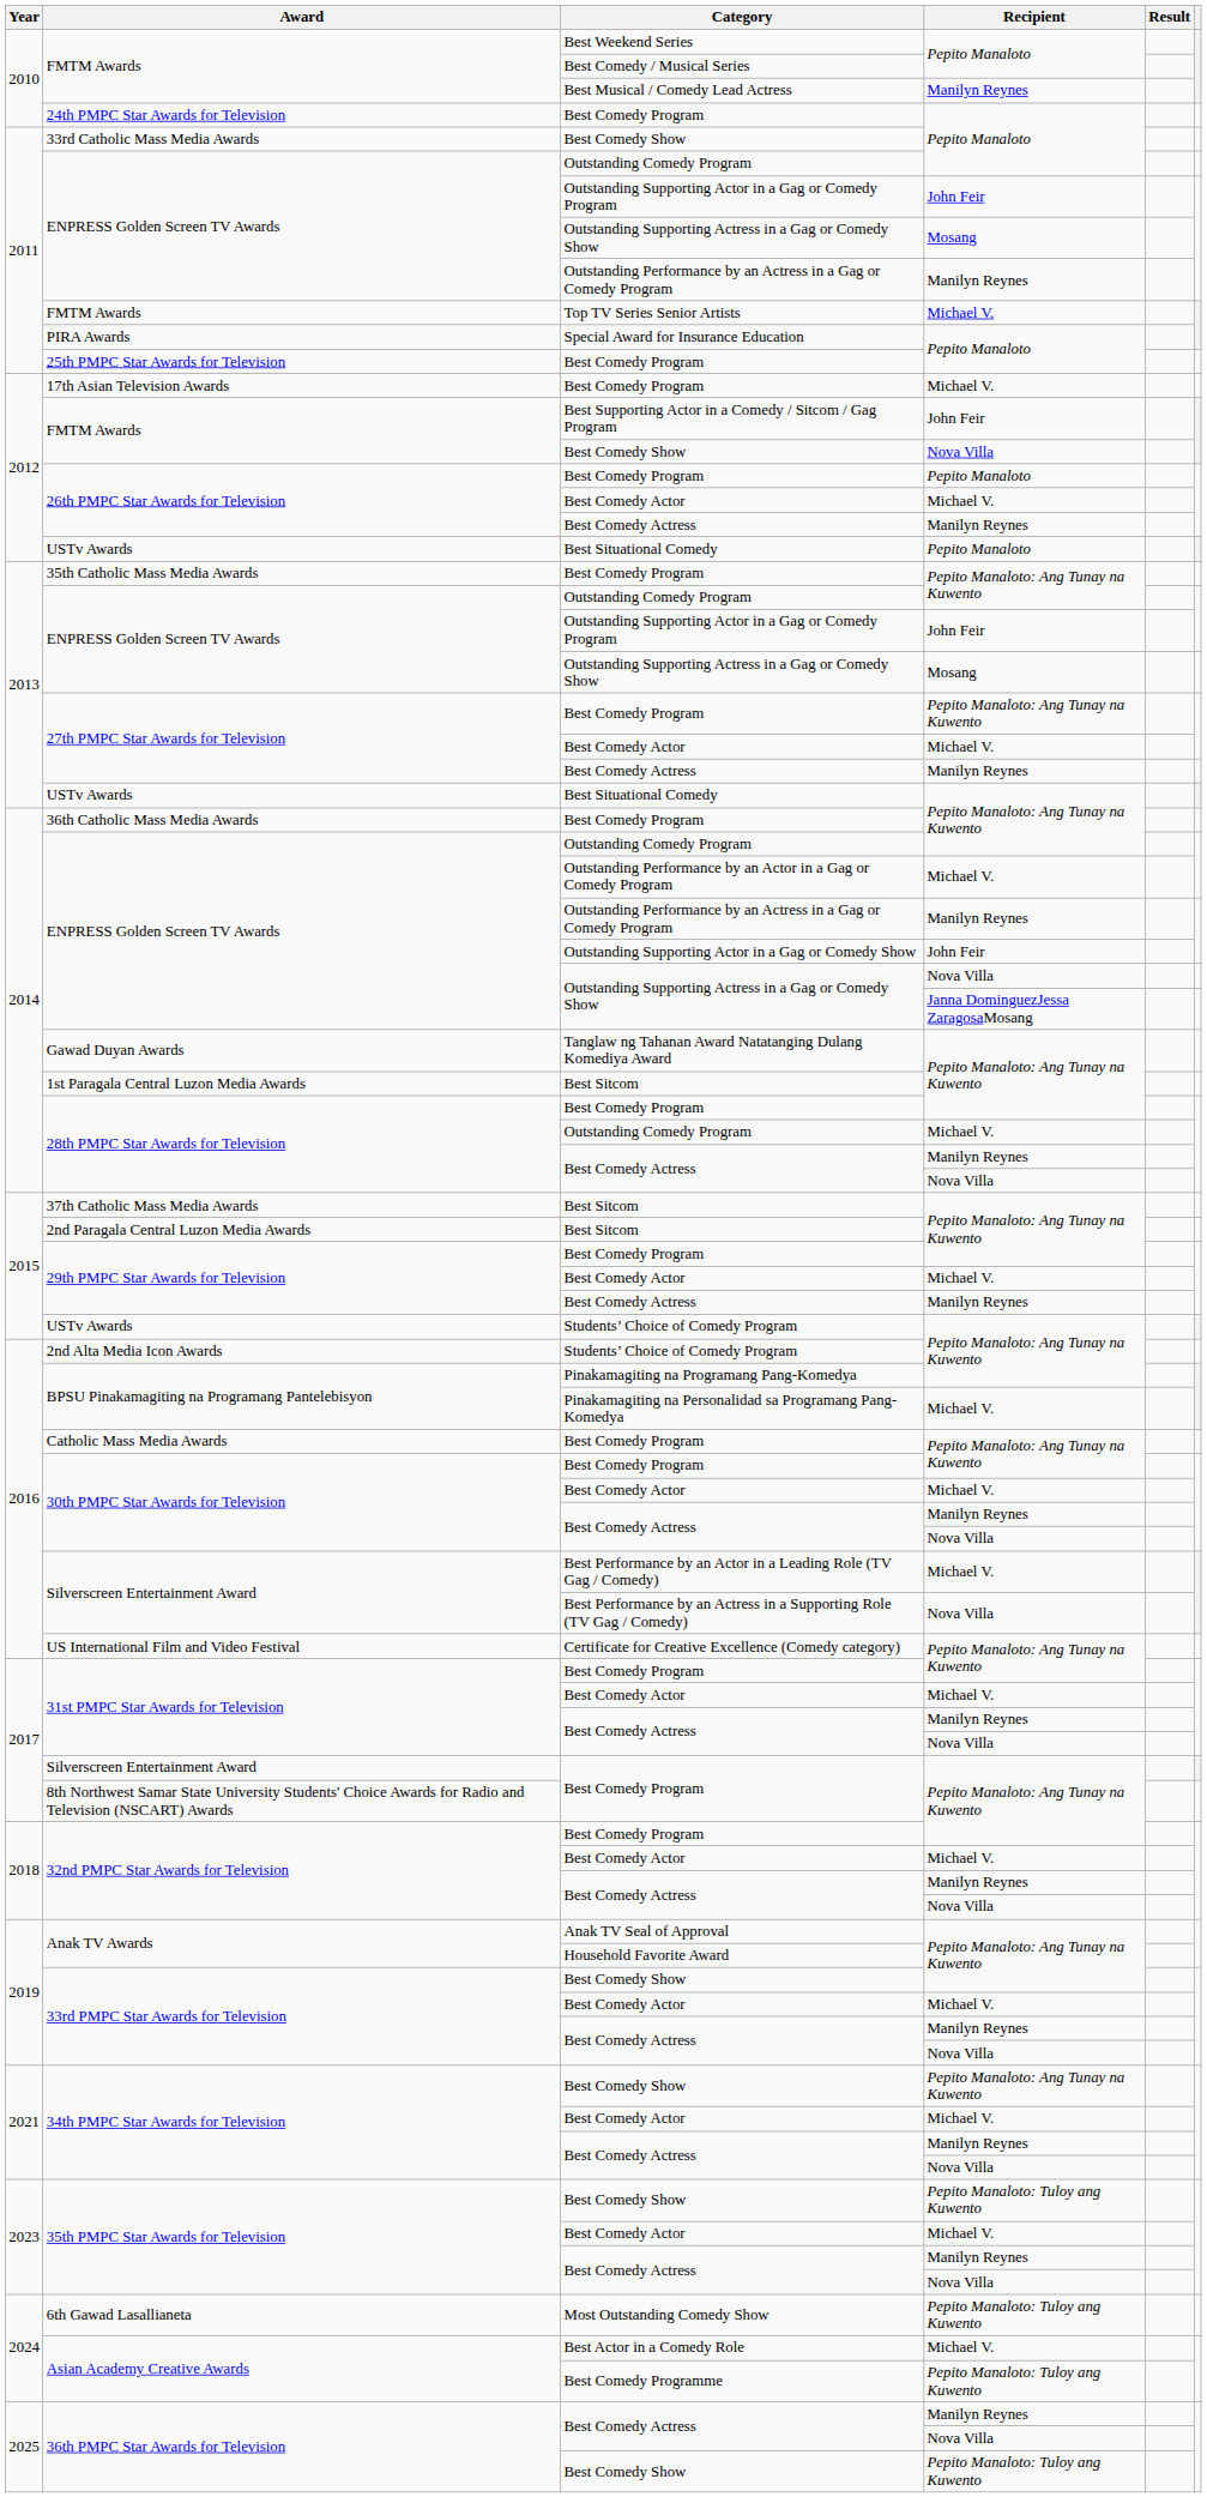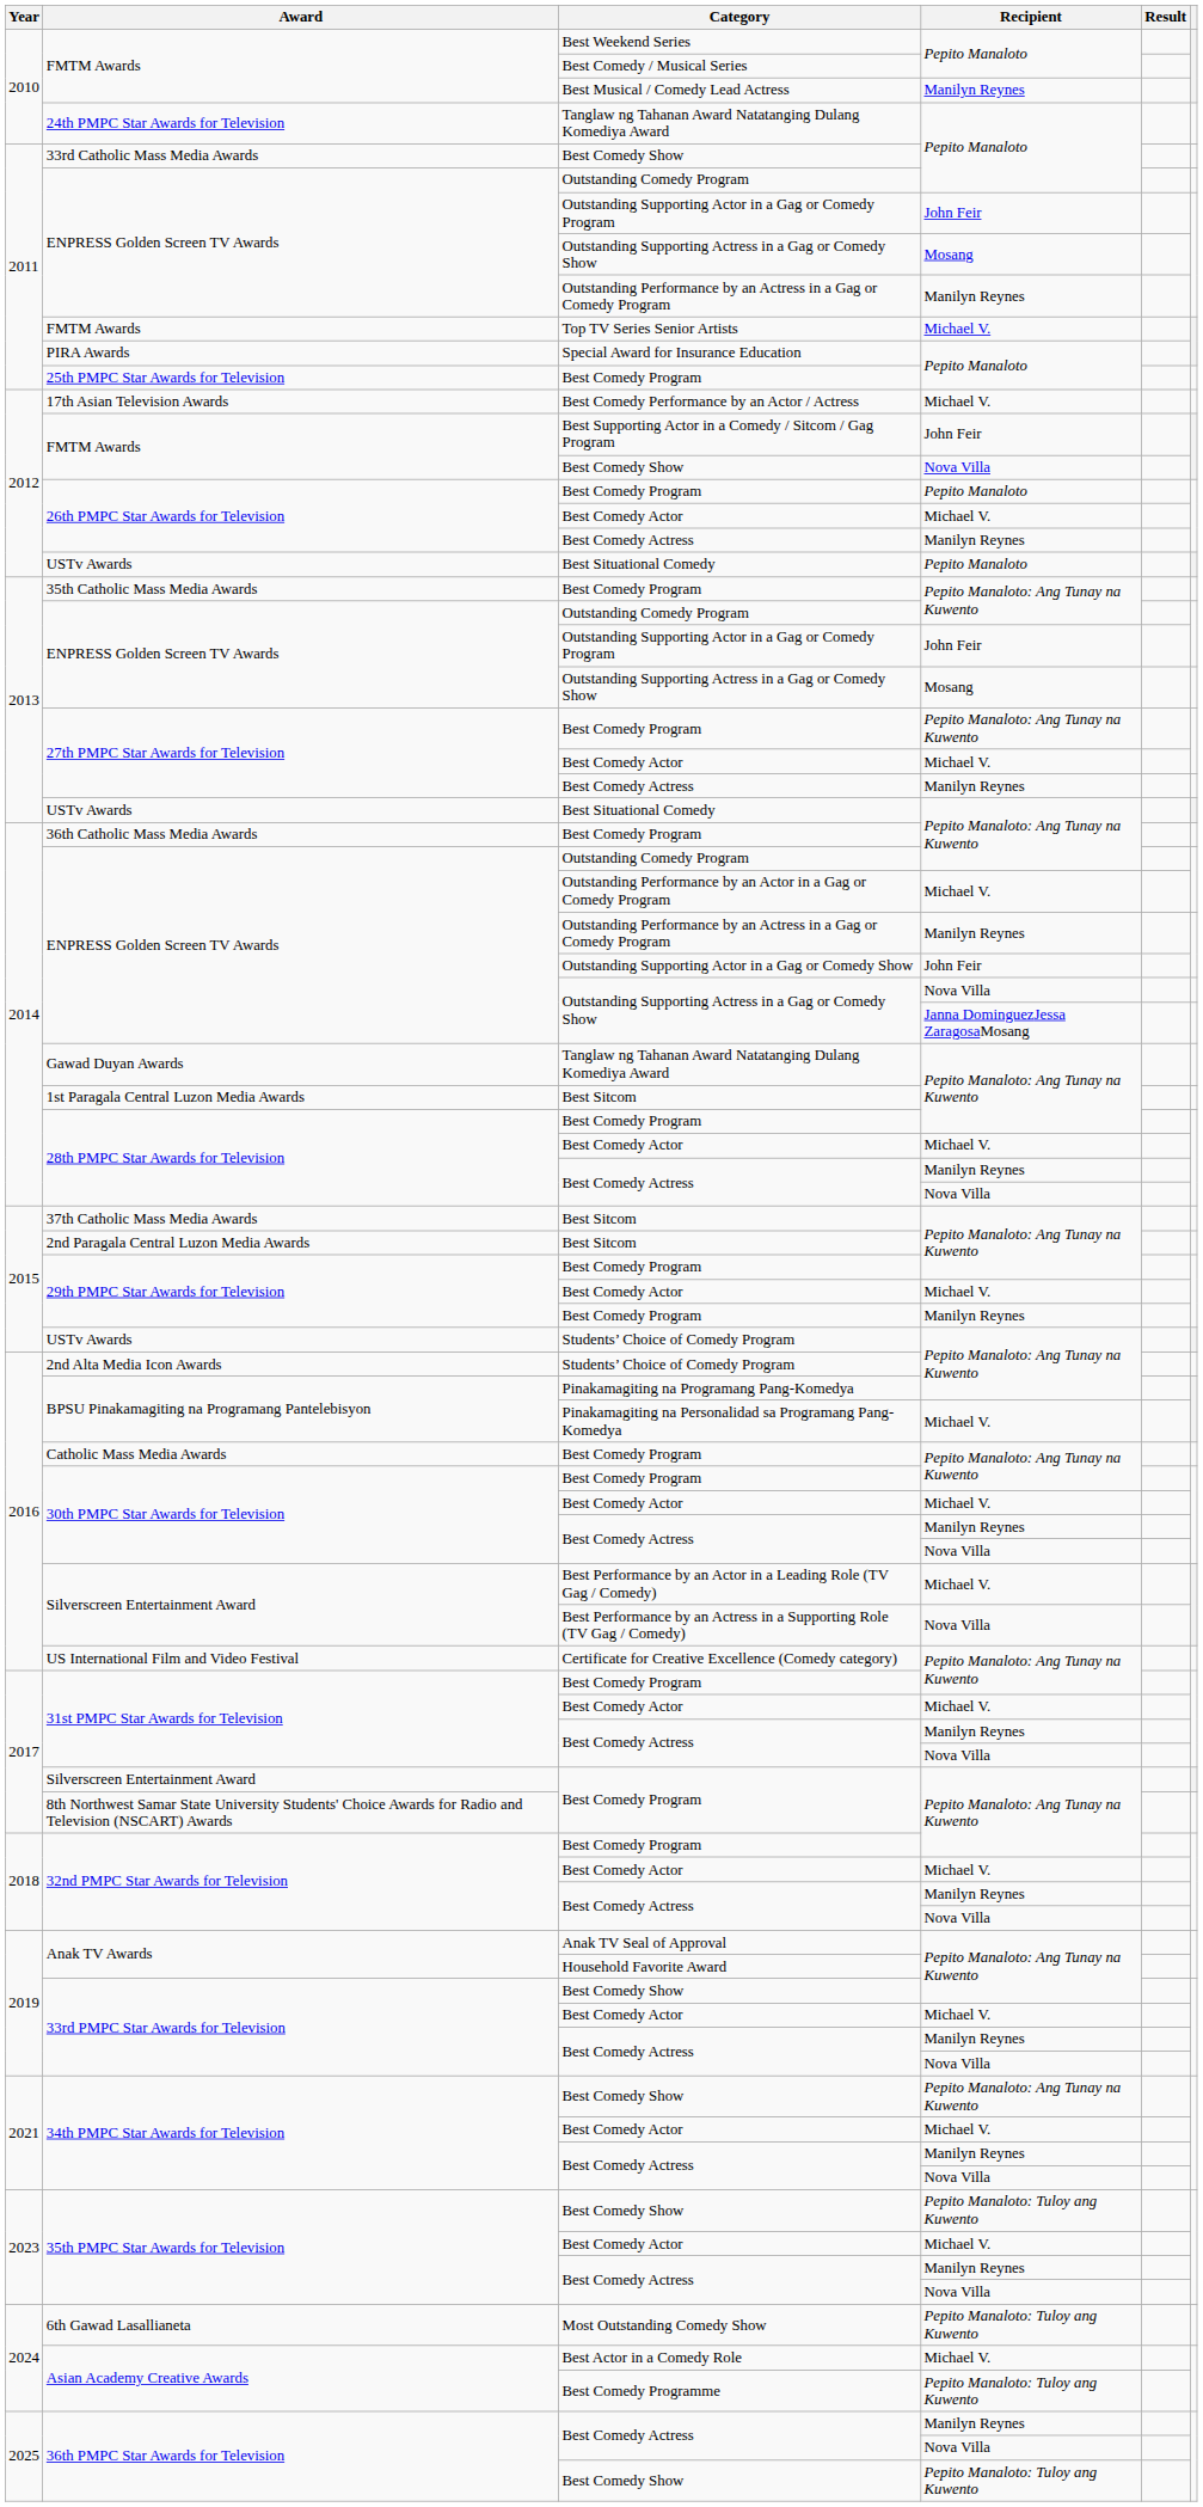24th PMPC Star Awards for Television | Category: Best Comedy Program -> Tanglaw ng Tahanan Award Natatanging Dulang Komediya Award
17th Asian Television Awards | Category: Best Comedy Program -> Best Comedy Performance by an Actor / Actress
28th PMPC Star Awards for Television / Michael V. | Category: Outstanding Comedy Program -> Best Comedy Actor
29th PMPC Star Awards for Television / Manilyn Reynes | Category: Best Comedy Actress -> Best Comedy Program
